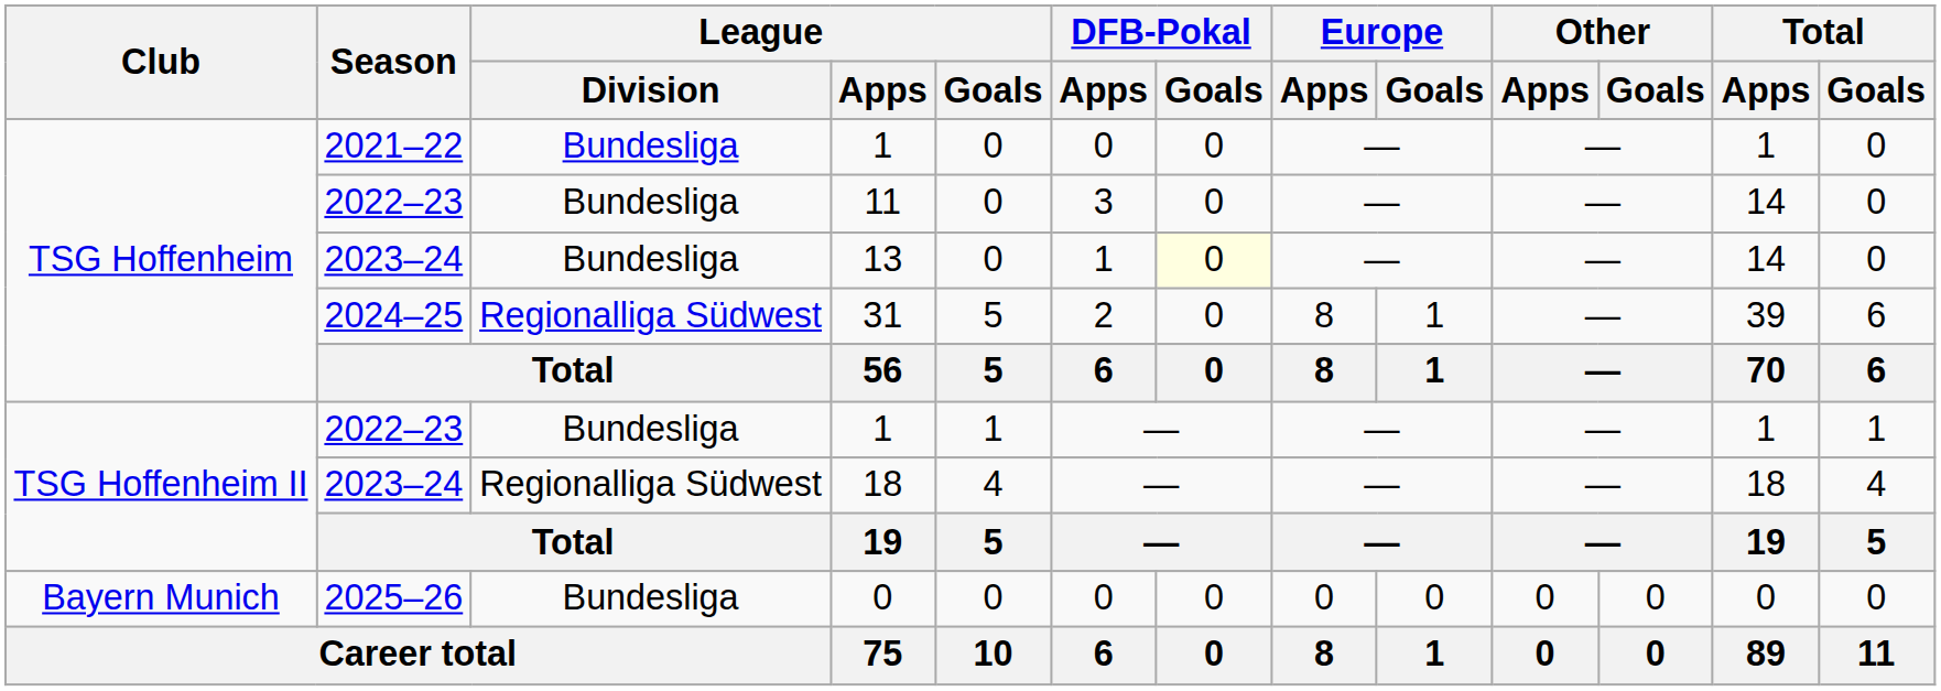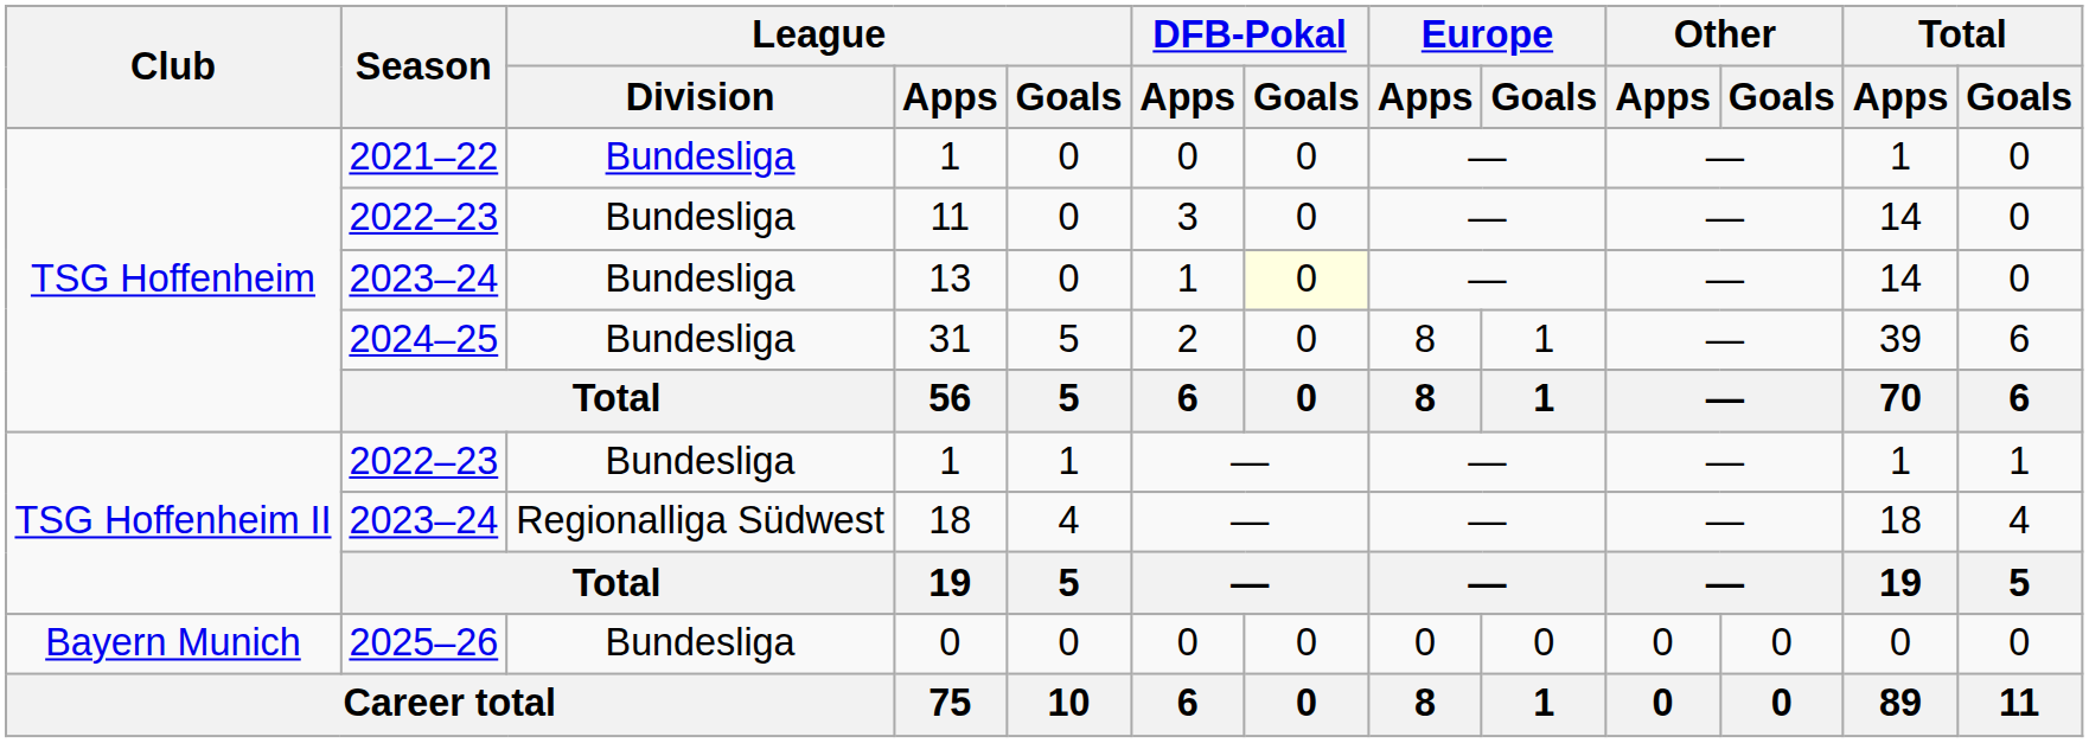31 | League / Division: Regionalliga Südwest -> Bundesliga
